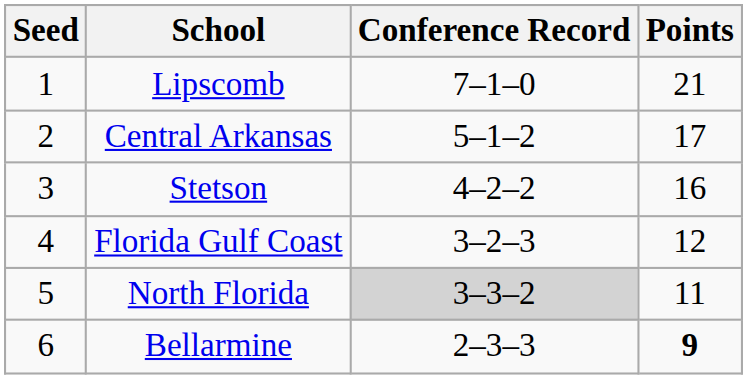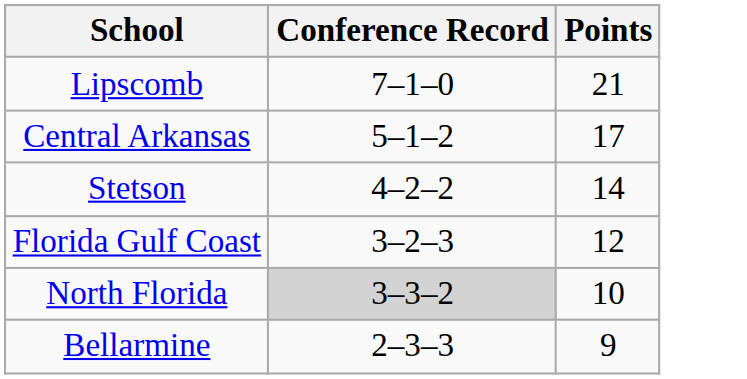- column: Seed | 1 | 2 | 3 | 4 | 5 | 6
Stetson | Points: 16 -> 14
North Florida | Points: 11 -> 10
Bellarmine | Points: bold -> normal
